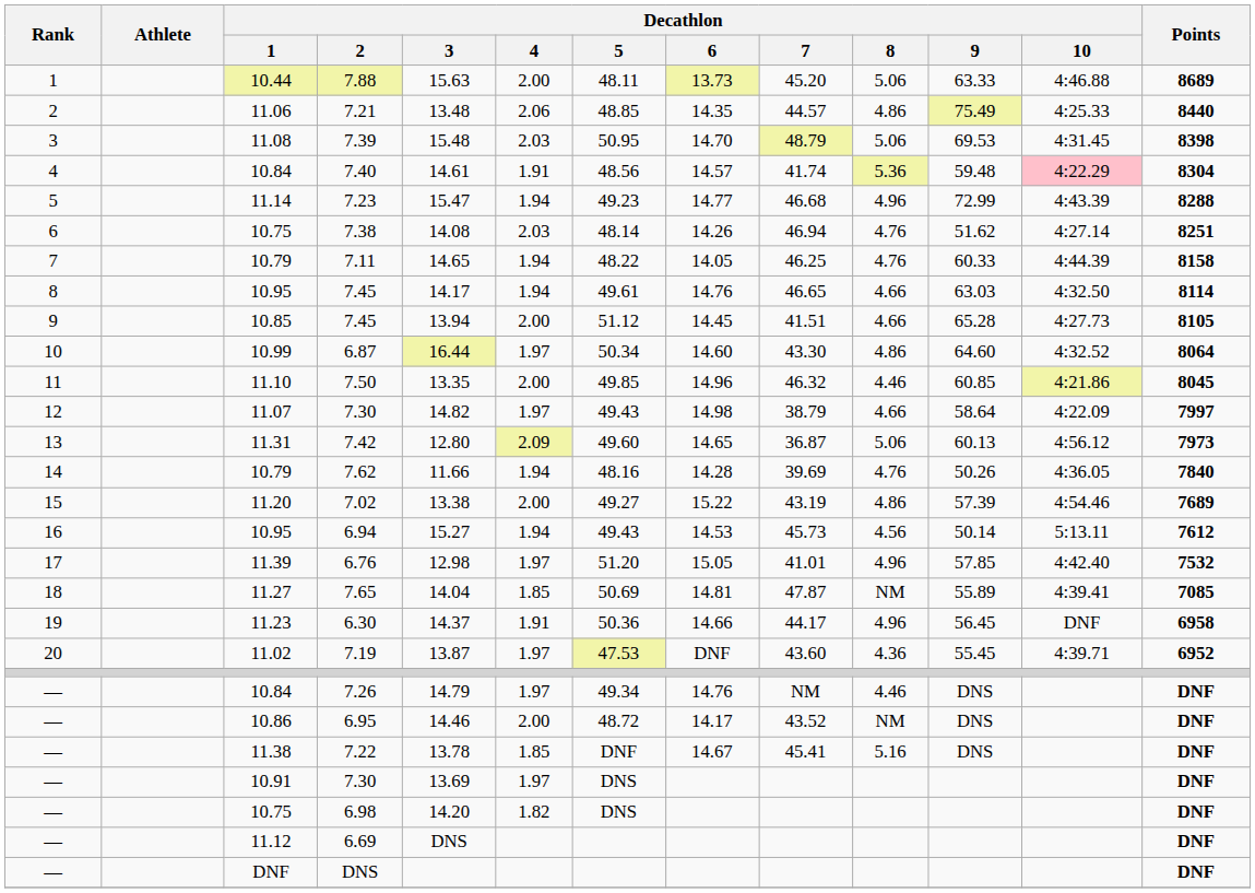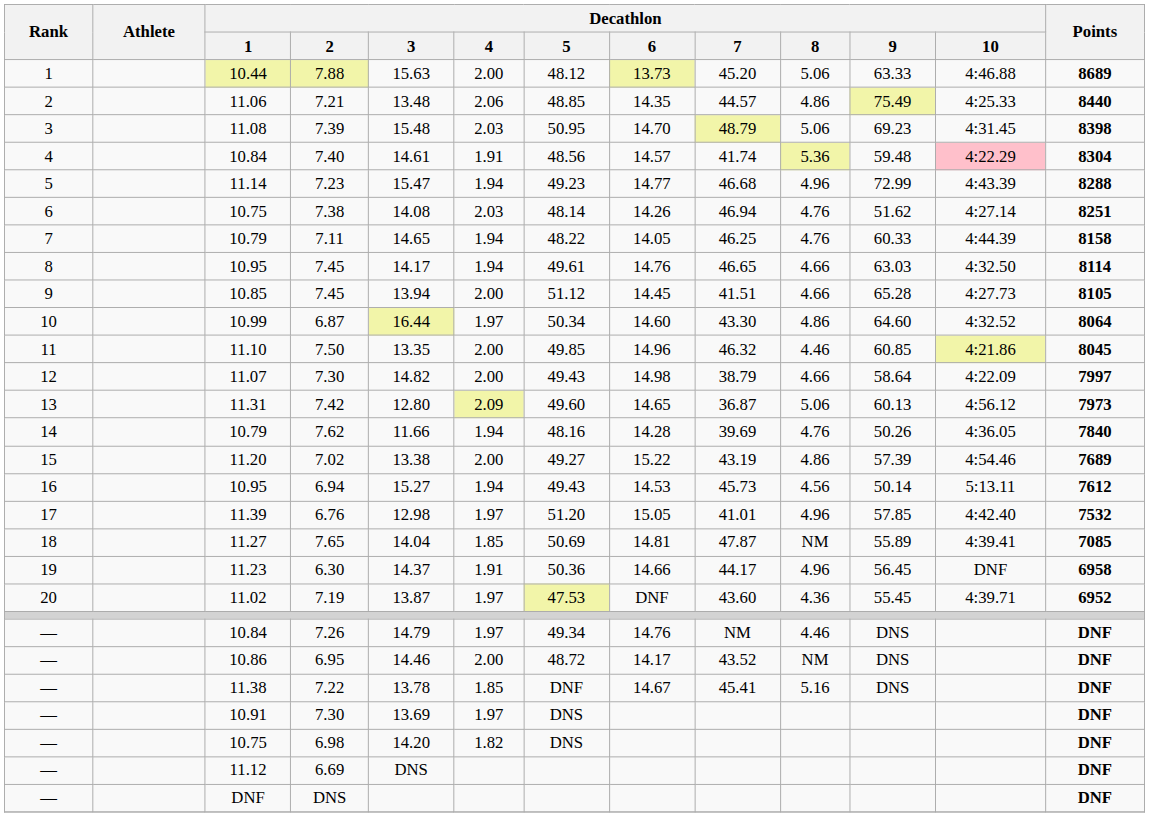7.88 | Decathlon / 5: 48.11 -> 48.12
7.39 | Decathlon / 9: 69.53 -> 69.23
11.07 / 7.30 | Decathlon / 4: 1.97 -> 2.00
